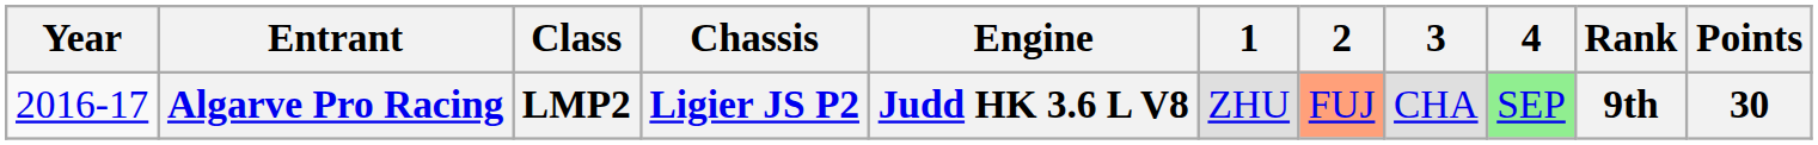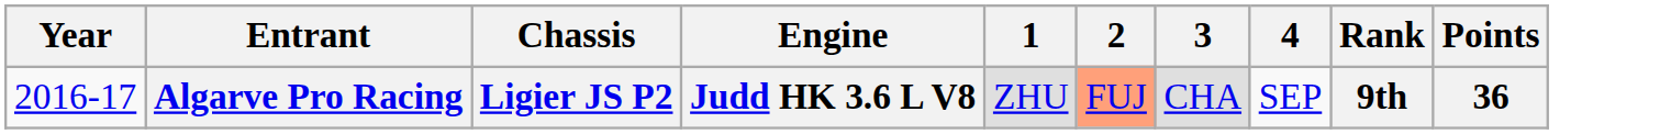- column: Class | LMP2
Algarve Pro Racing | 4: lightgreen background -> no background
Algarve Pro Racing | Points: 30 -> 36
